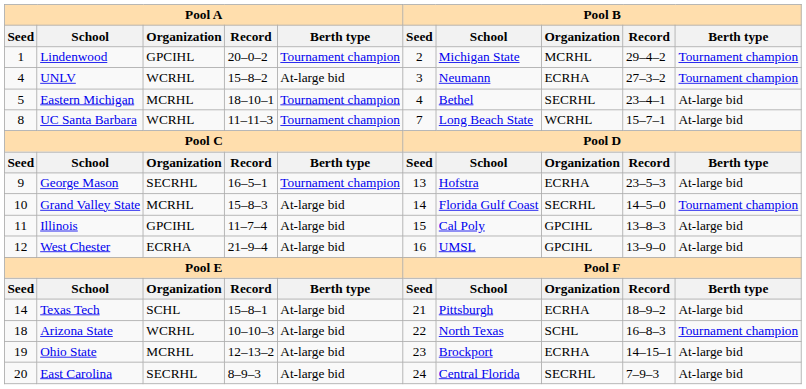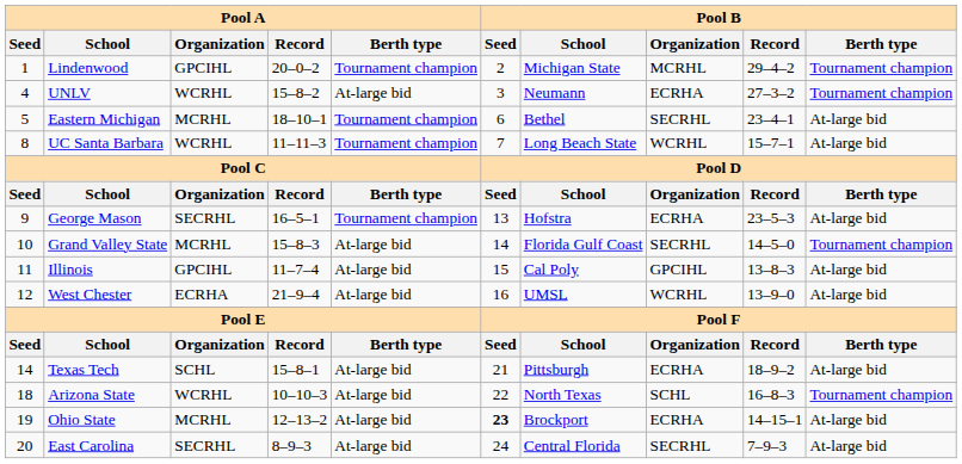Eastern Michigan | Pool B / Seed: 4 -> 6
West Chester | Pool B / Organization: GPCIHL -> WCRHL
Ohio State | Pool B / Seed: normal -> bold
